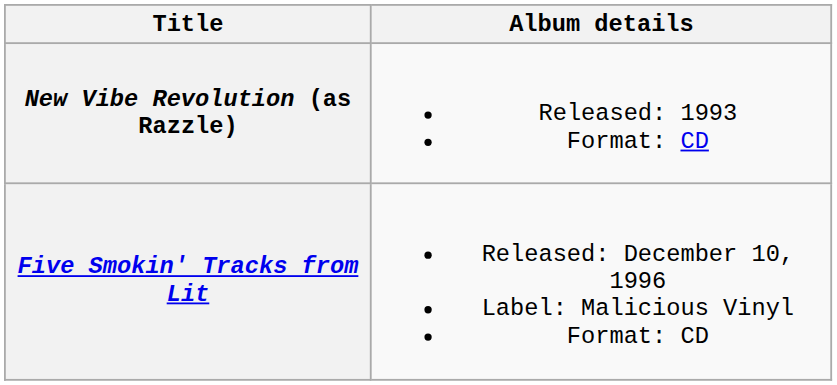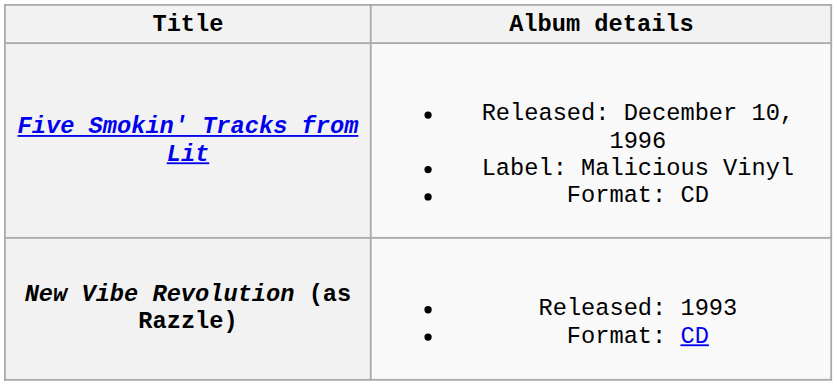rows swapped: New Vibe Revolution (as Razzle) <-> Five Smokin' Tracks from Lit
